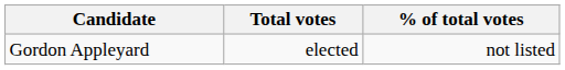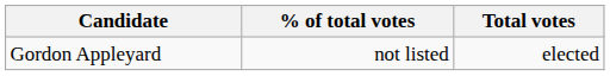columns swapped: Total votes <-> % of total votes
